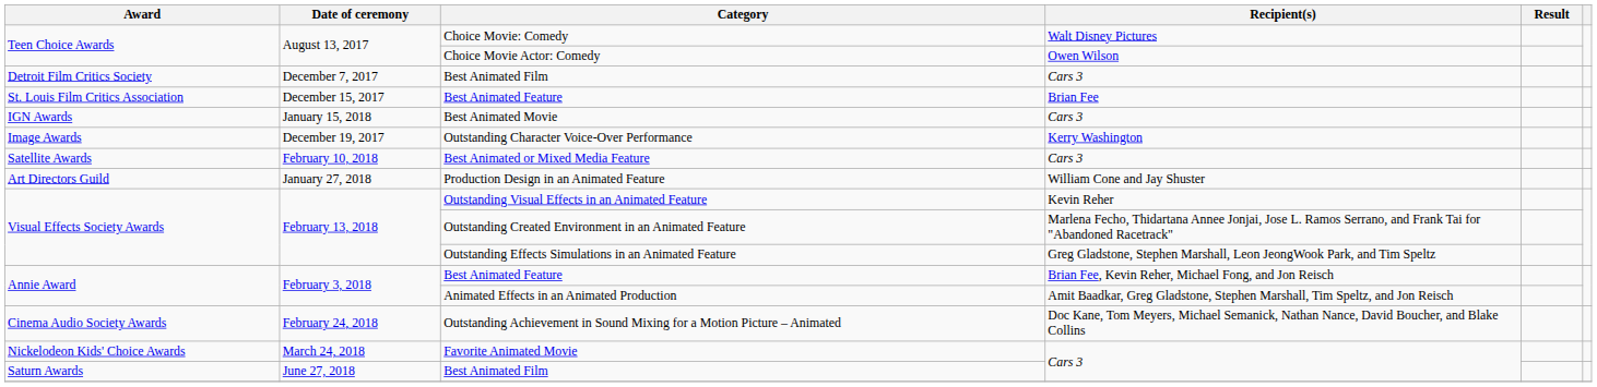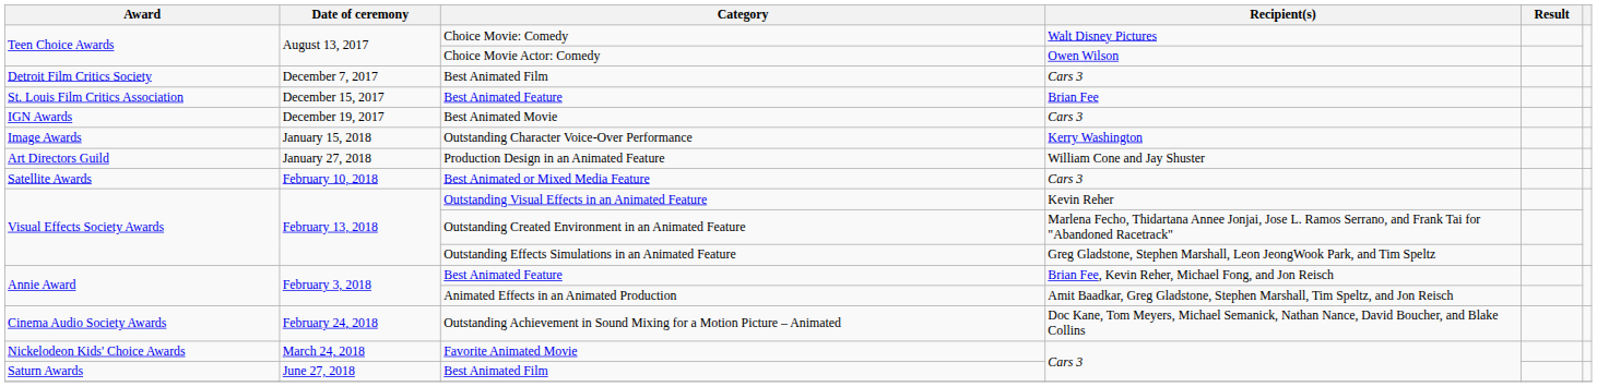Best Animated Movie | Date of ceremony: January 15, 2018 -> December 19, 2017
Outstanding Character Voice-Over Performance | Date of ceremony: December 19, 2017 -> January 15, 2018
rows swapped: Best Animated or Mixed Media Feature <-> Production Design in an Animated Feature
